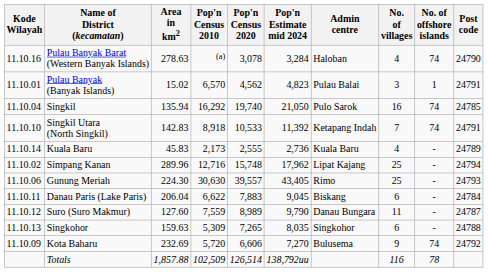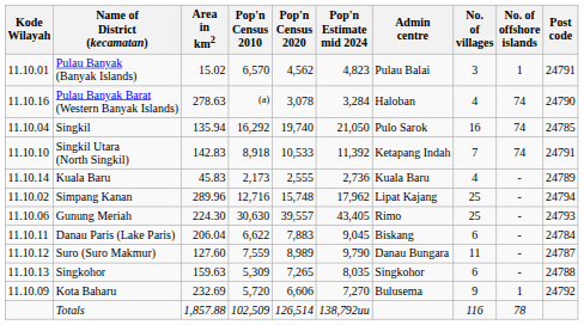rows swapped: Pulau Banyak (Banyak Islands) <-> Pulau Banyak Barat (Western Banyak Islands)
Kota Baharu | No. of offshore islands: 74 -> 1
